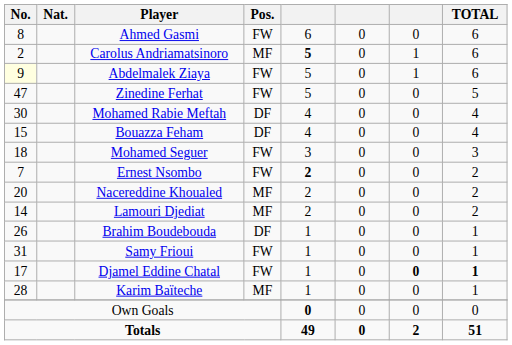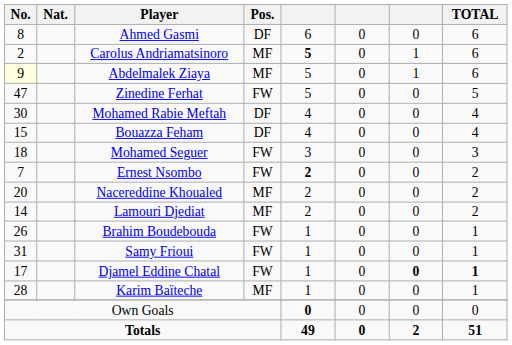Ahmed Gasmi | Pos.: FW -> DF
Abdelmalek Ziaya | Pos.: FW -> MF
Brahim Boudebouda | Pos.: DF -> FW
